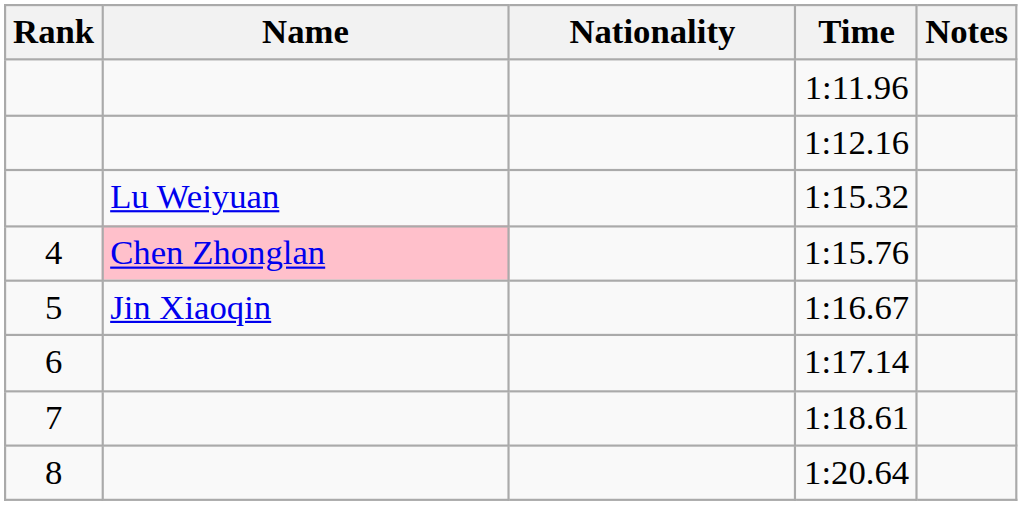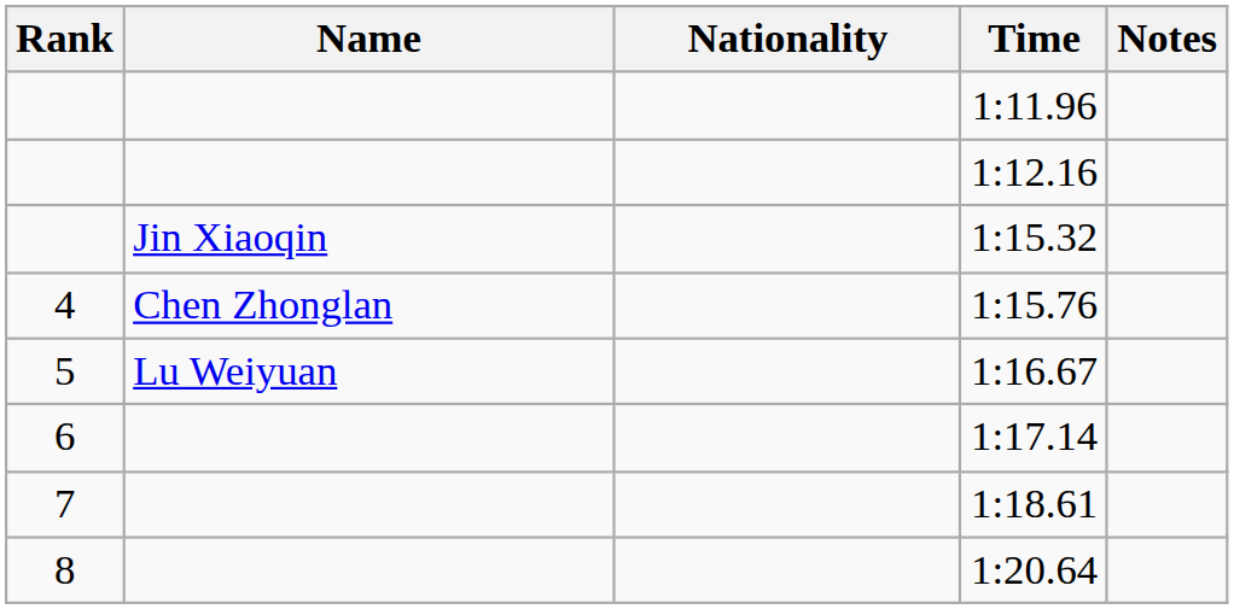1:15.32 | Name: Lu Weiyuan -> Jin Xiaoqin
1:15.76 | Name: pink background -> no background
1:16.67 | Name: Jin Xiaoqin -> Lu Weiyuan
